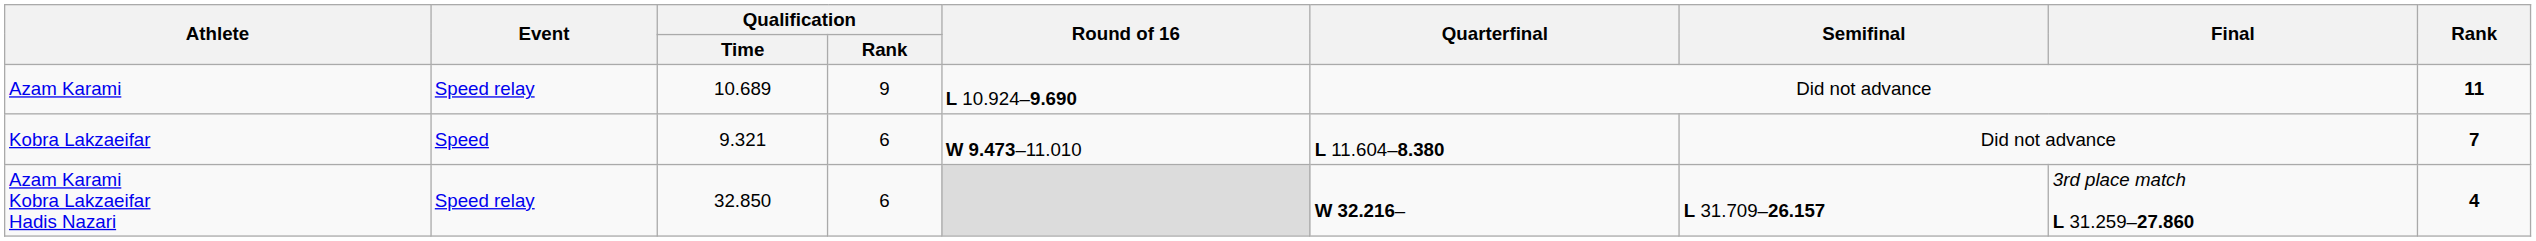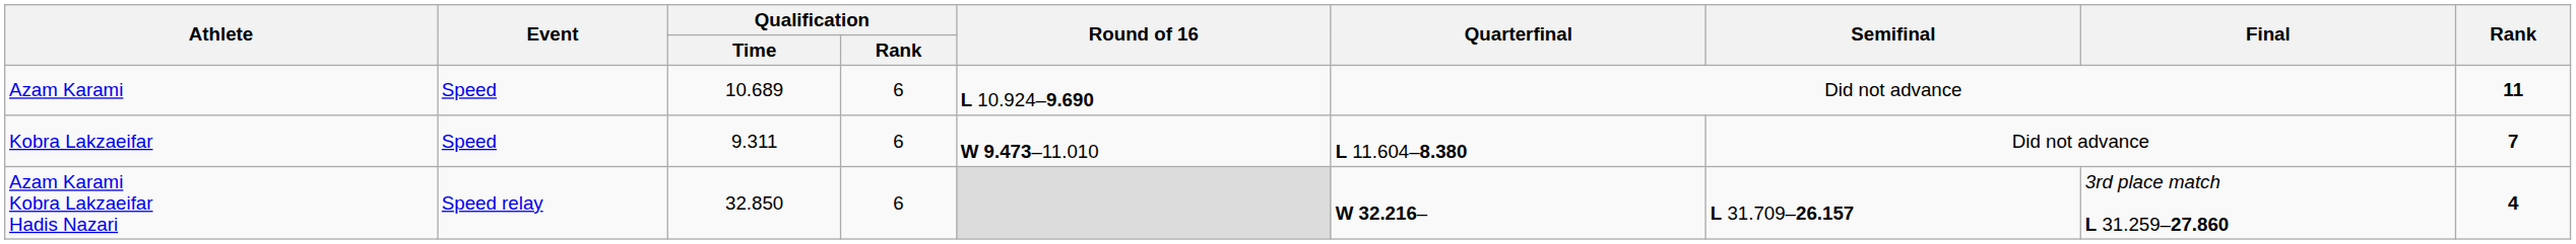Azam Karami | Event: Speed relay -> Speed
Azam Karami | Qualification / Rank: 9 -> 6
Kobra Lakzaeifar | Qualification / Time: 9.321 -> 9.311
